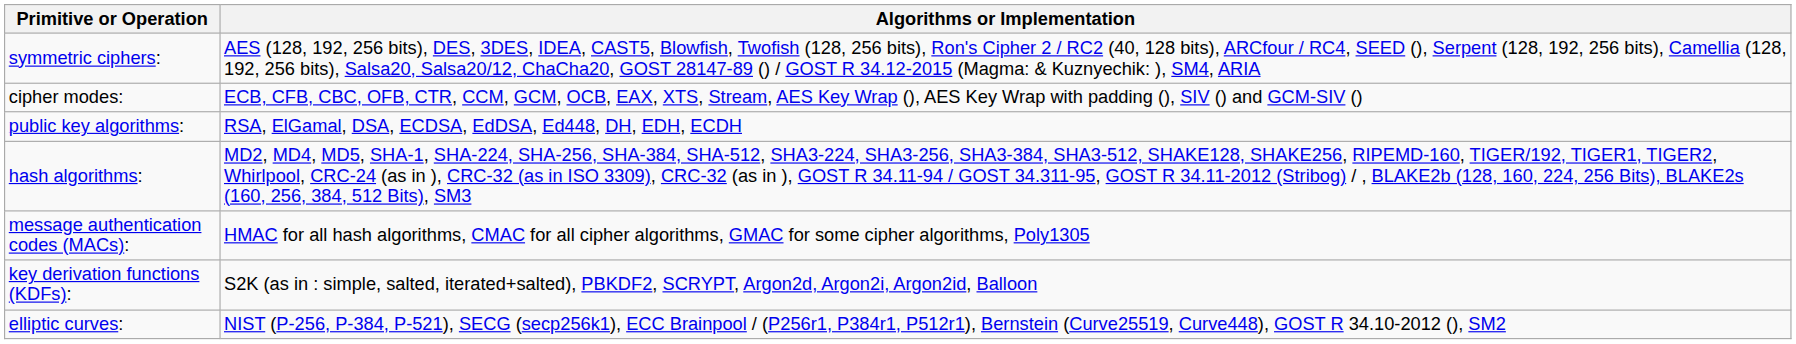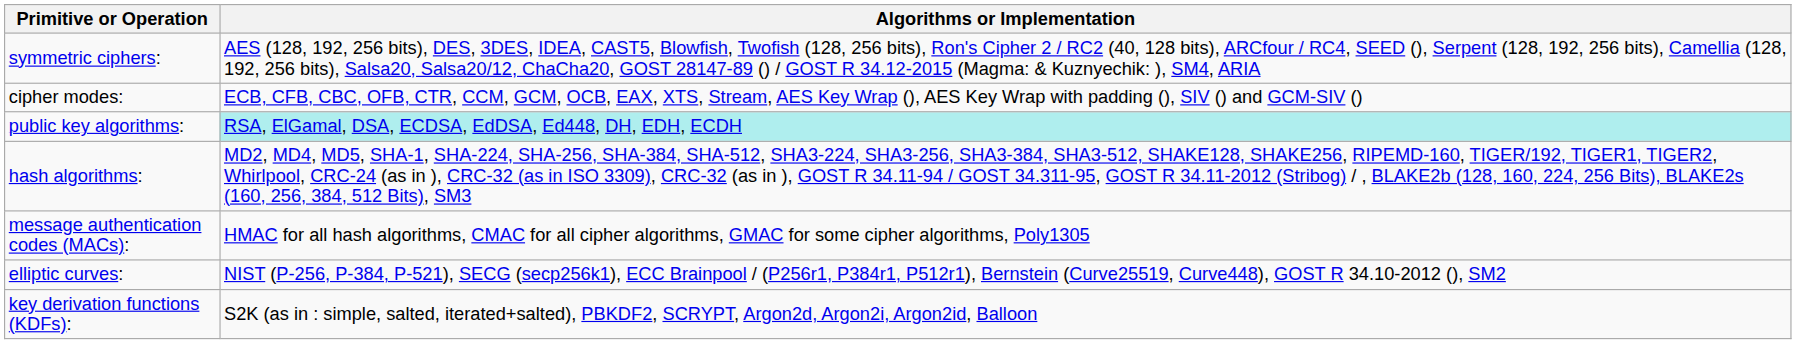public key algorithms: | Algorithms or Implementation: no background -> paleturquoise background
rows swapped: key derivation functions (KDFs): <-> elliptic curves:
